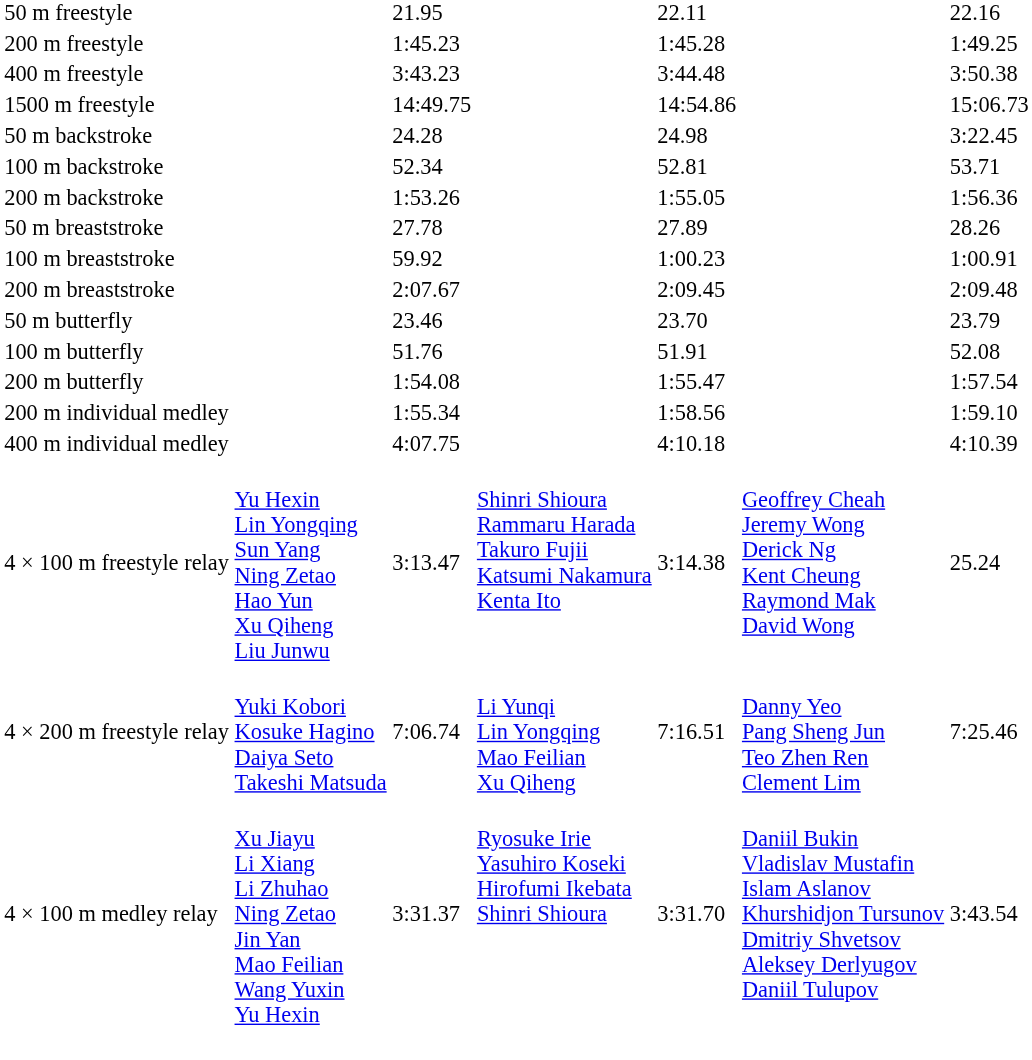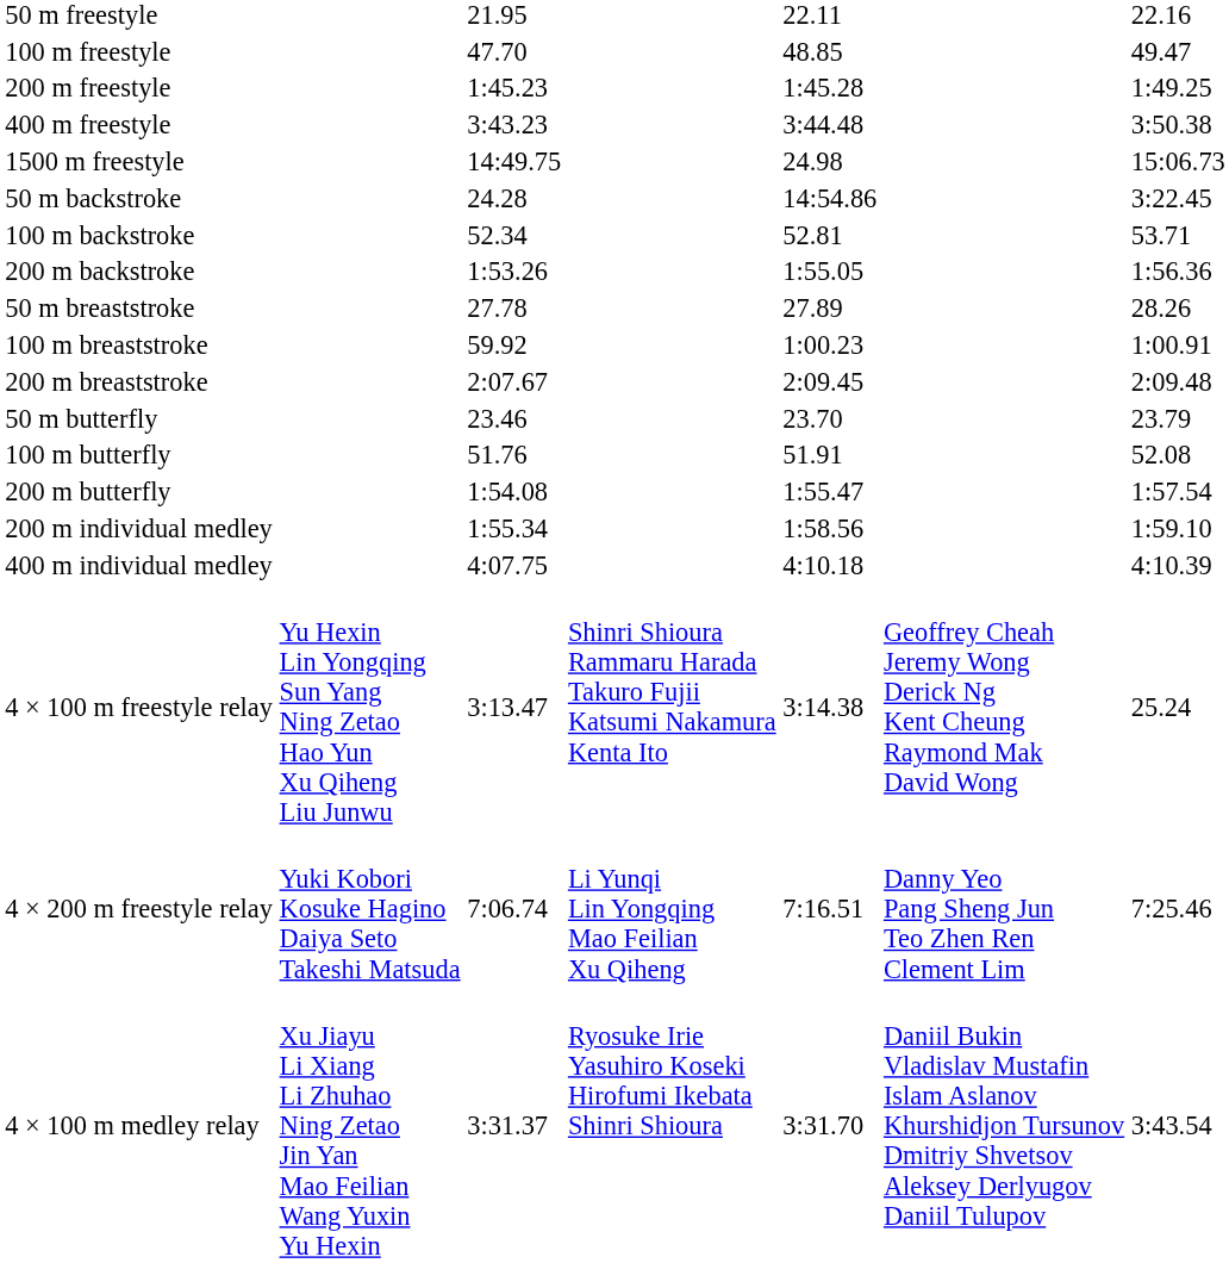+ row: 100 m freestyle | 47.70 | 48.85 | 49.47
1500 m freestyle | column 5: 14:54.86 -> 24.98
50 m backstroke | column 5: 24.98 -> 14:54.86
